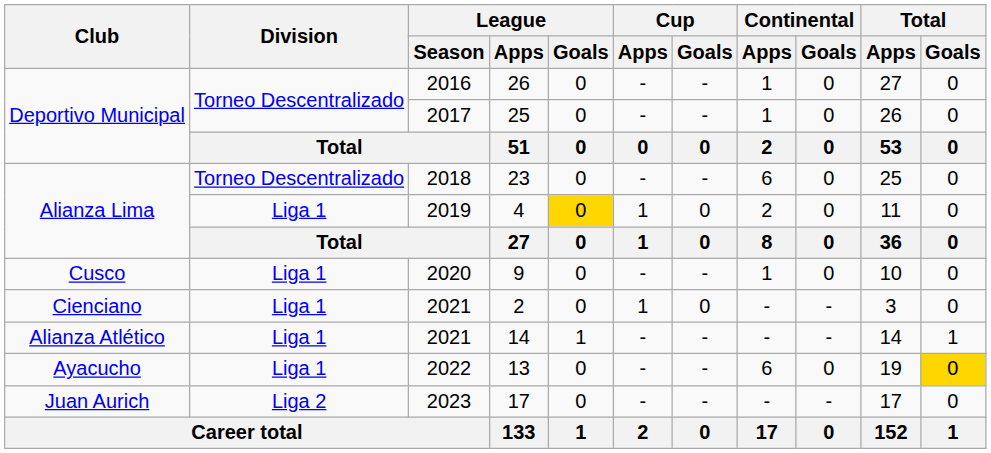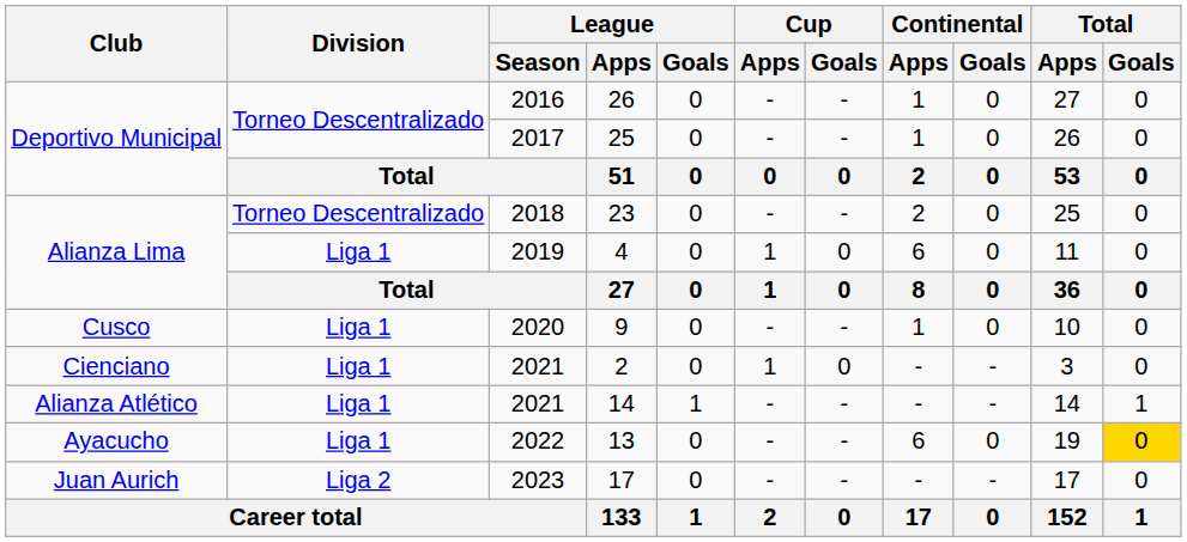23 | Continental / Apps: 6 -> 2
4 | League / Goals: gold background -> no background
4 | Continental / Apps: 2 -> 6
